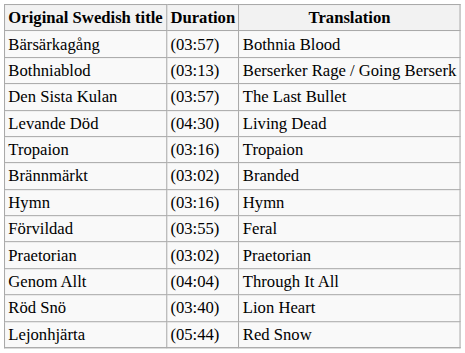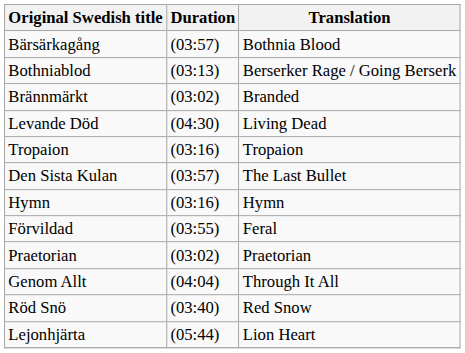rows swapped: Den Sista Kulan <-> Brännmärkt
Röd Snö | Translation: Lion Heart -> Red Snow
Lejonhjärta | Translation: Red Snow -> Lion Heart
